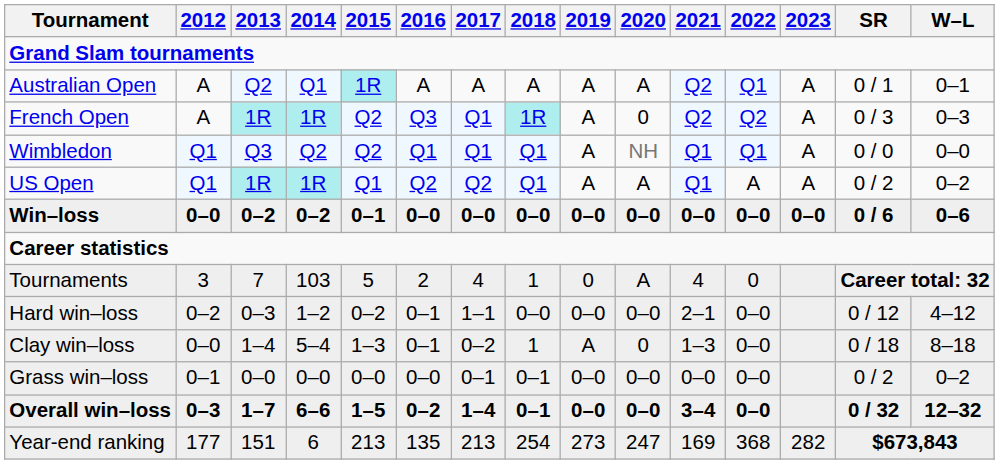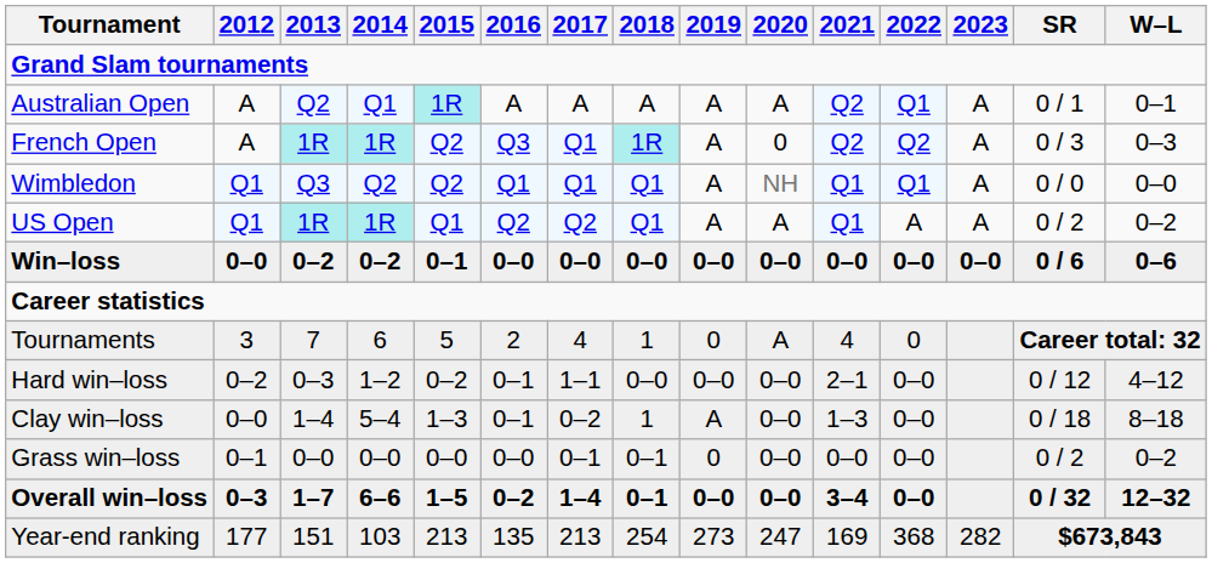Tournaments | 2014: 103 -> 6
Clay win–loss | 2020: 0 -> 0–0
Grass win–loss | 2019: 0–0 -> 0
Year-end ranking | 2014: 6 -> 103
